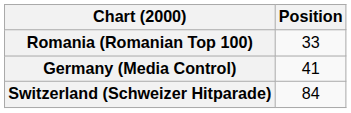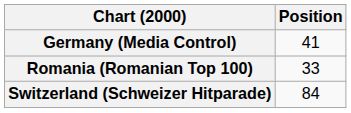rows swapped: Germany (Media Control) <-> Romania (Romanian Top 100)
